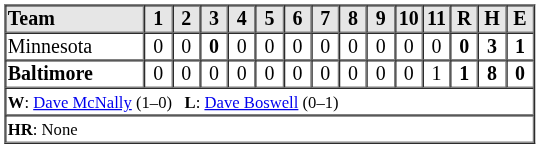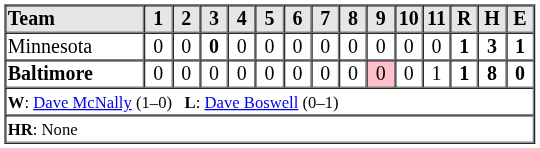Minnesota | R: 0 -> 1
Baltimore | 9: no background -> pink background
